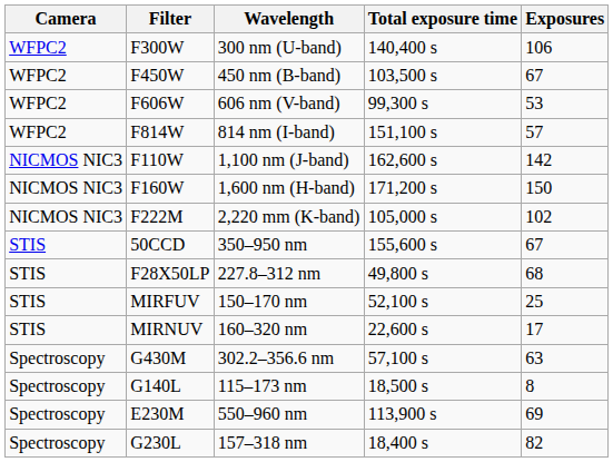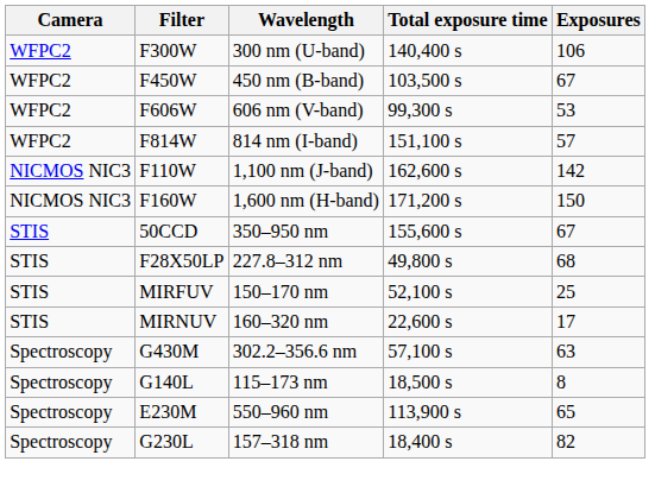- row: NICMOS NIC3 | F222M | 2,220 mm (K-band) | 105,000 s | 102
E230M | Exposures: 69 -> 65
